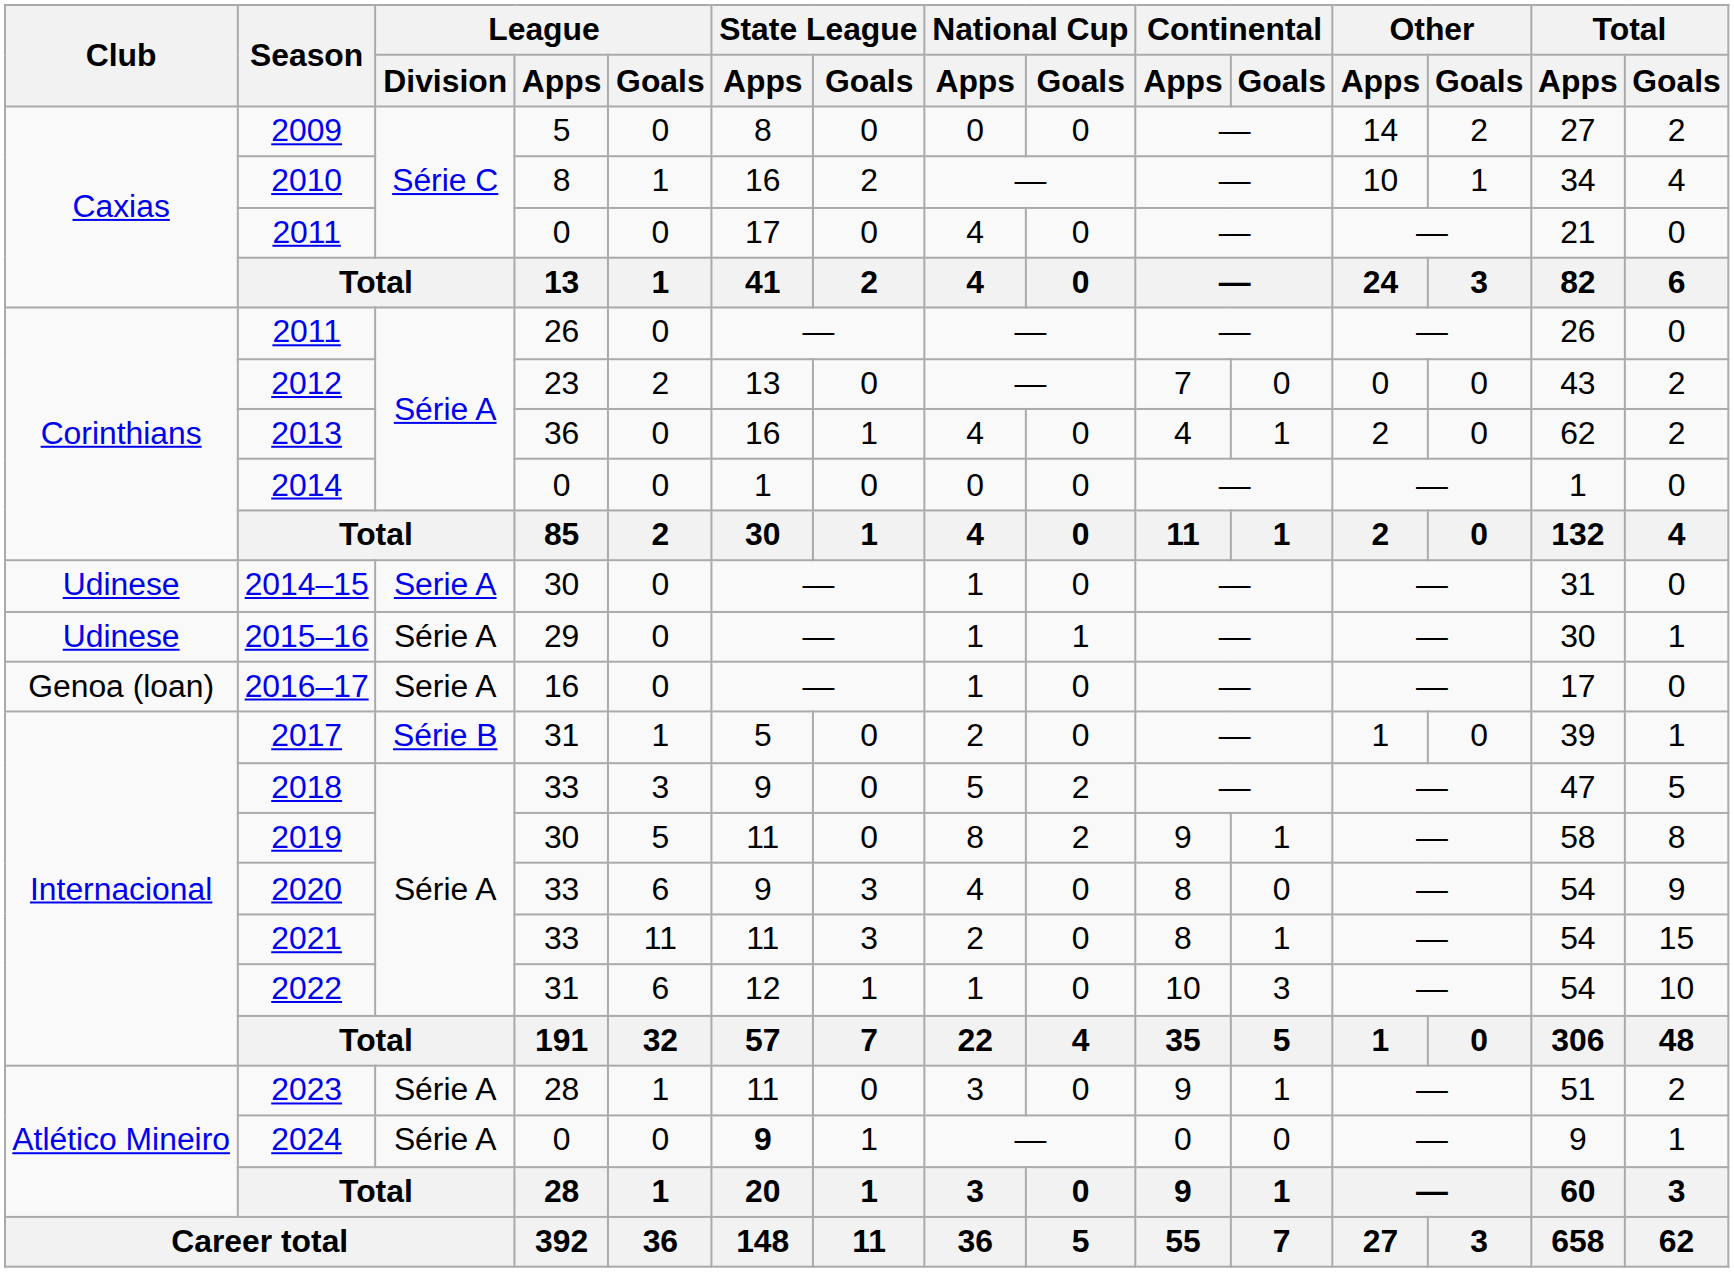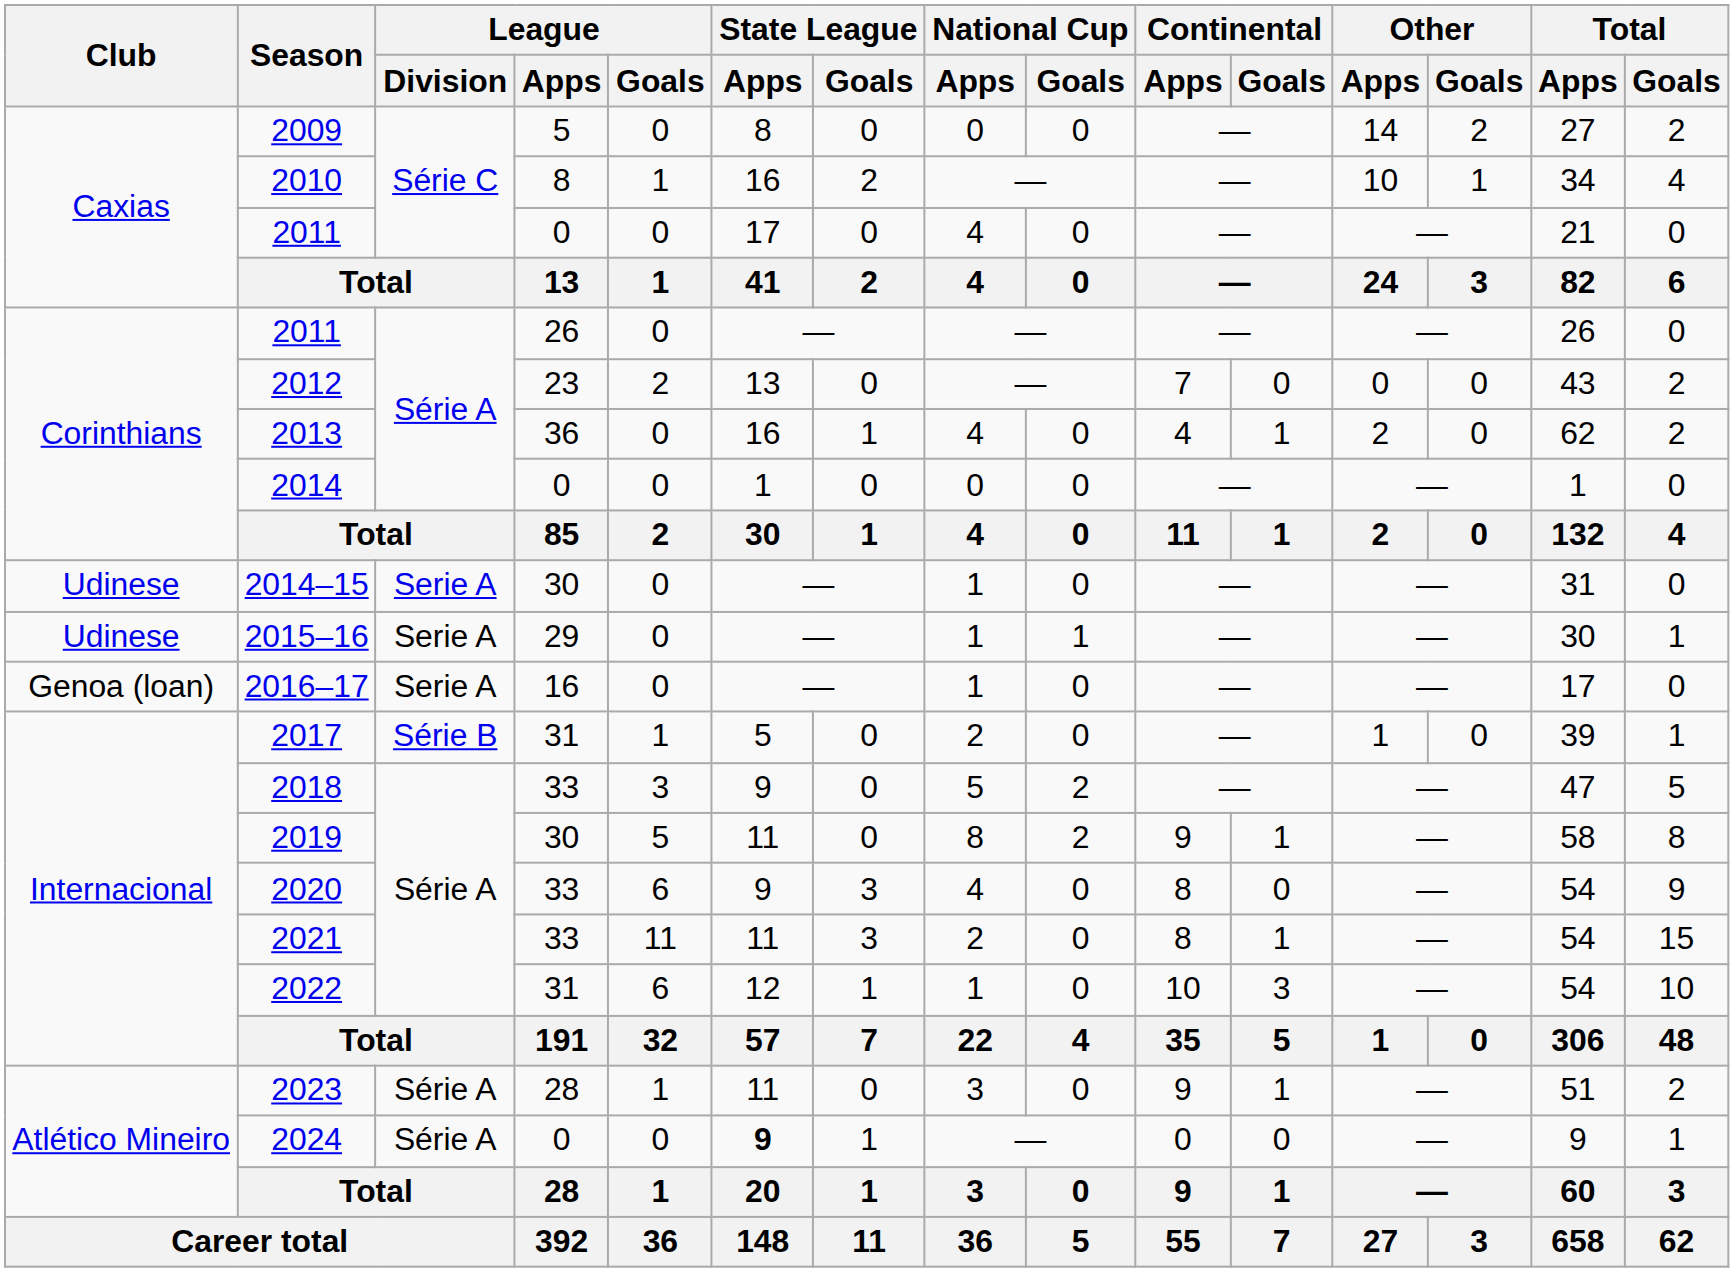2015–16 | League / Division: Série A -> Serie A
